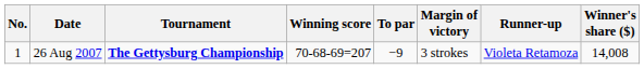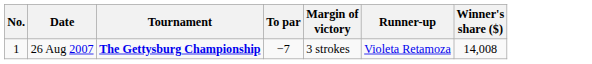- column: Winning score | 70-68-69=207
26 Aug 2007 | To par: −9 -> −7
